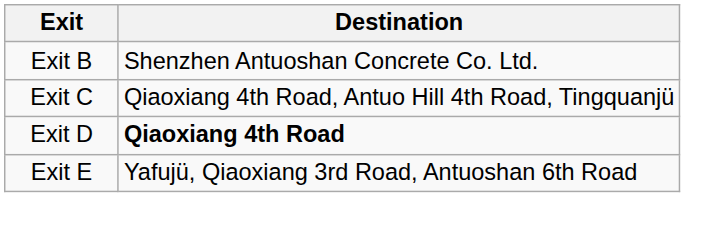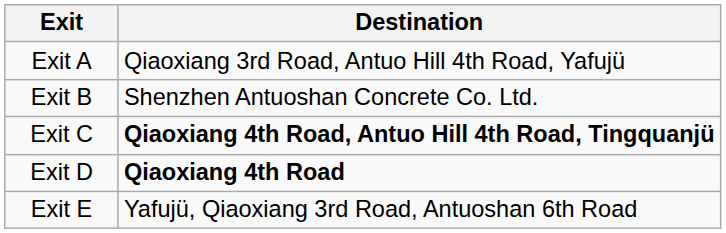+ row: Exit A | Qiaoxiang 3rd Road, Antuo Hill 4th Road, Yafujü
Exit C | Destination: normal -> bold
